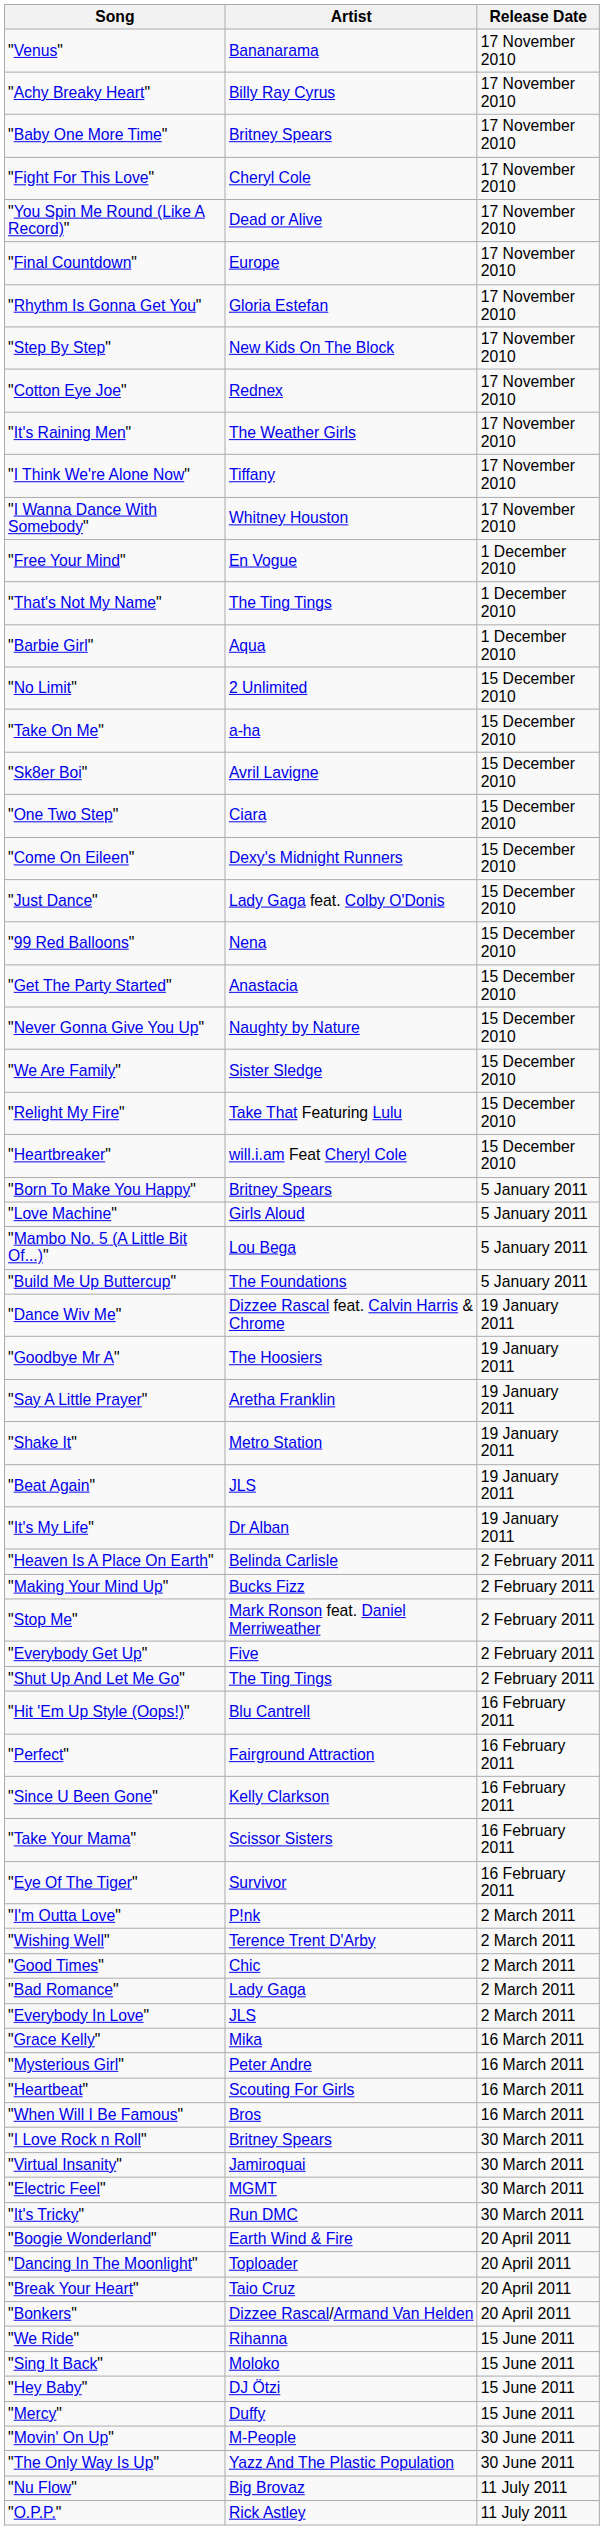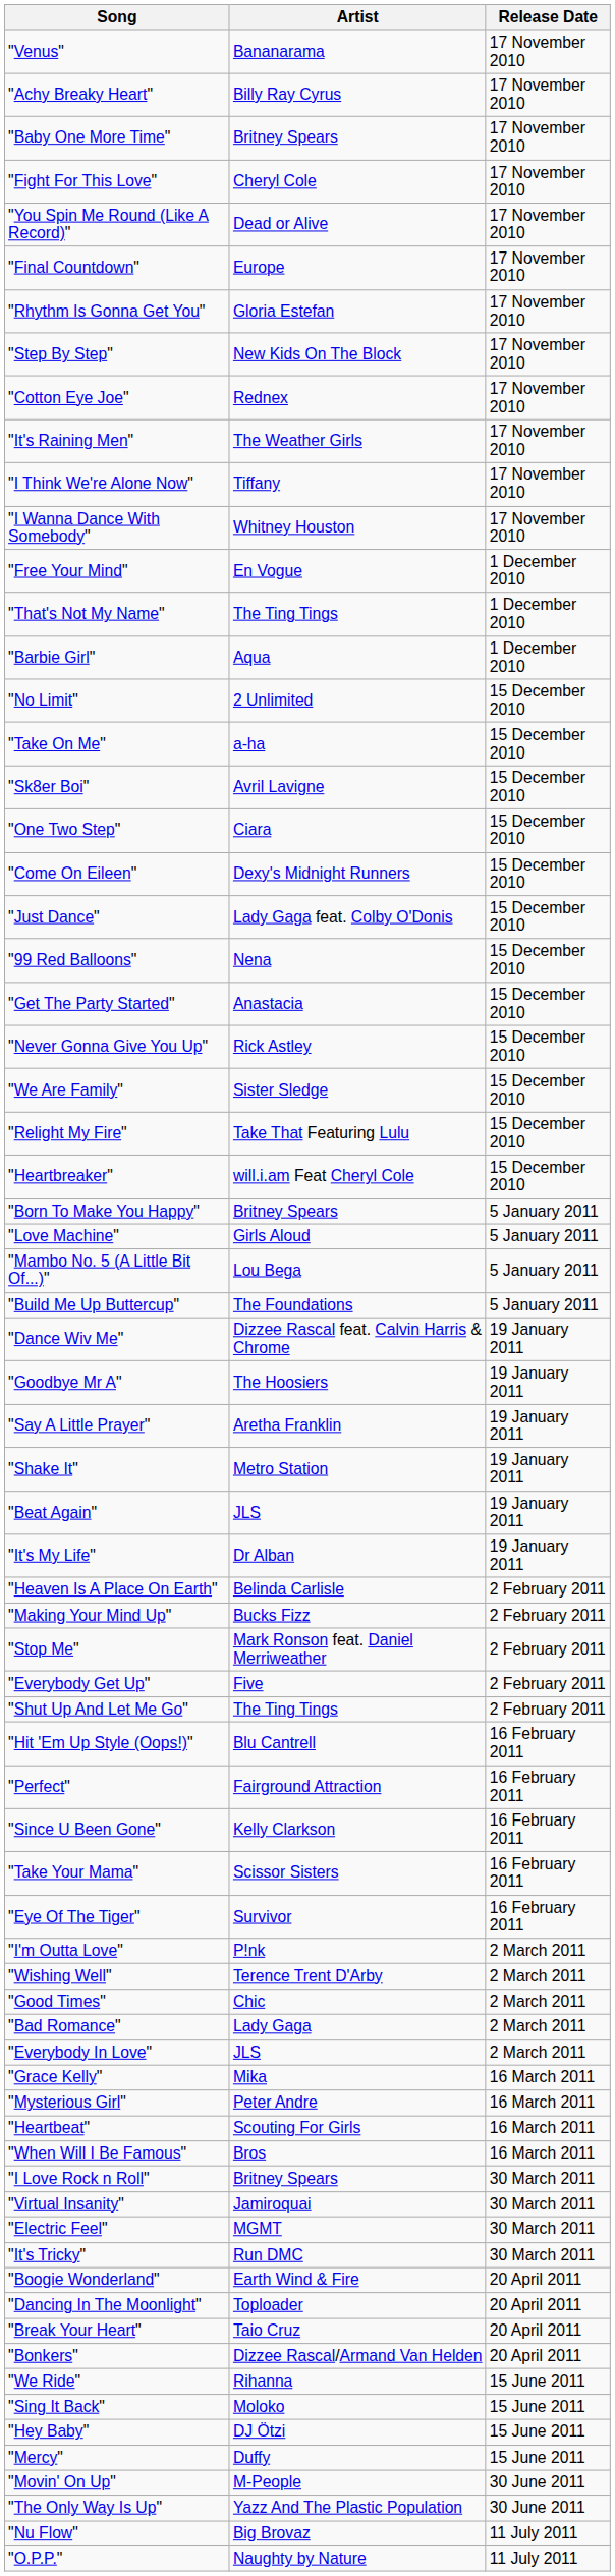"Never Gonna Give You Up" | Artist: Naughty by Nature -> Rick Astley
"O.P.P." | Artist: Rick Astley -> Naughty by Nature
